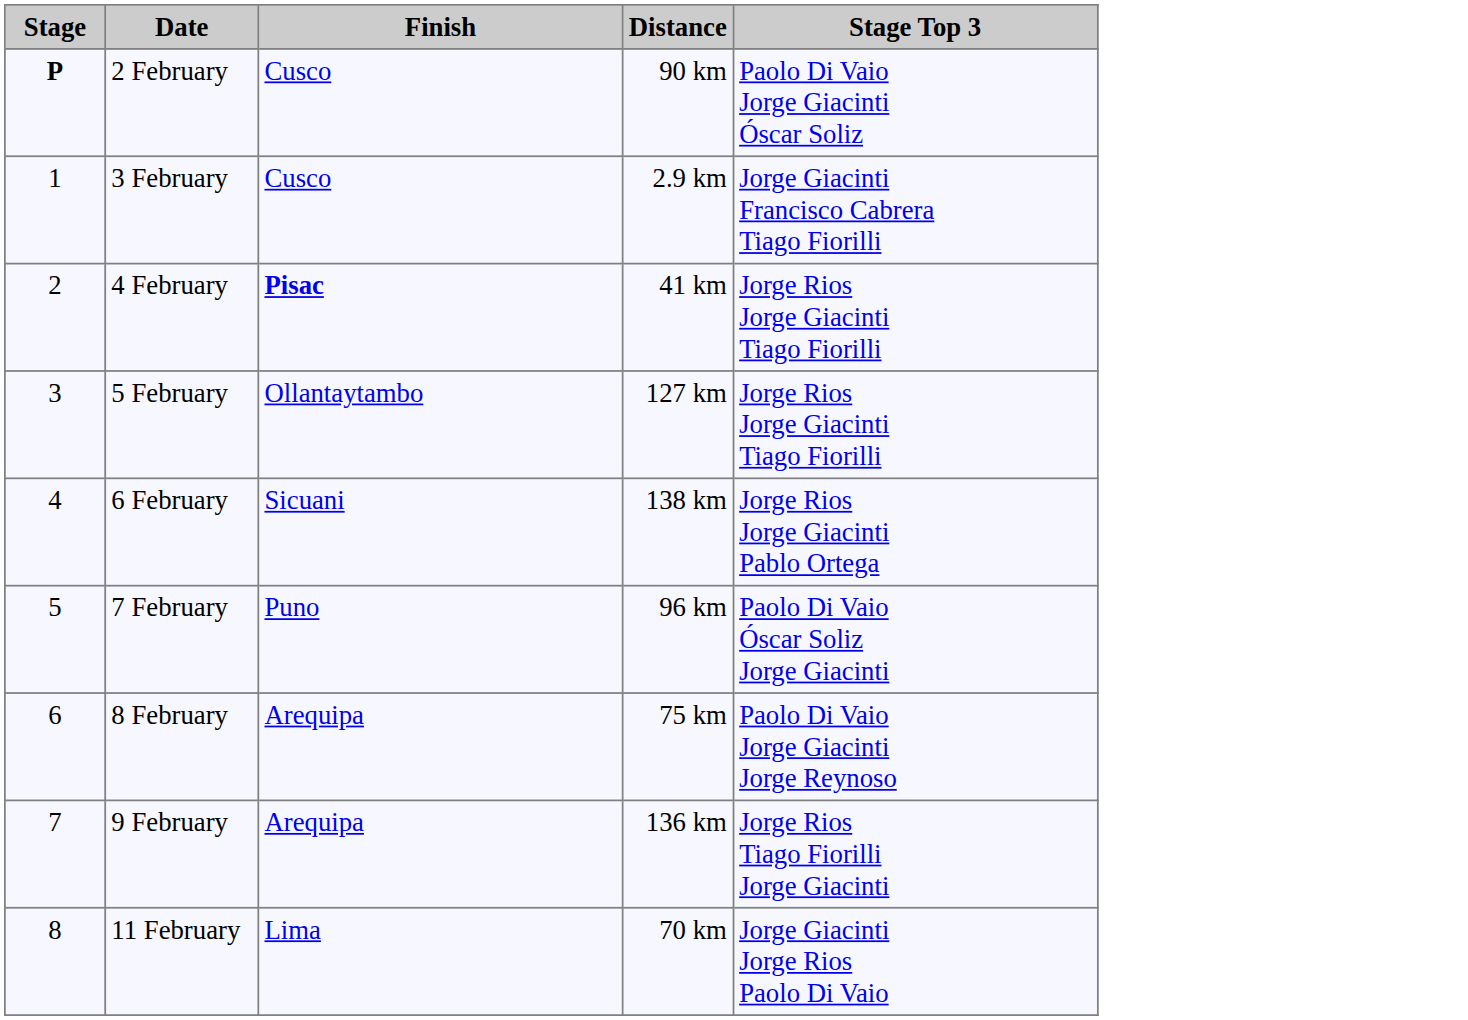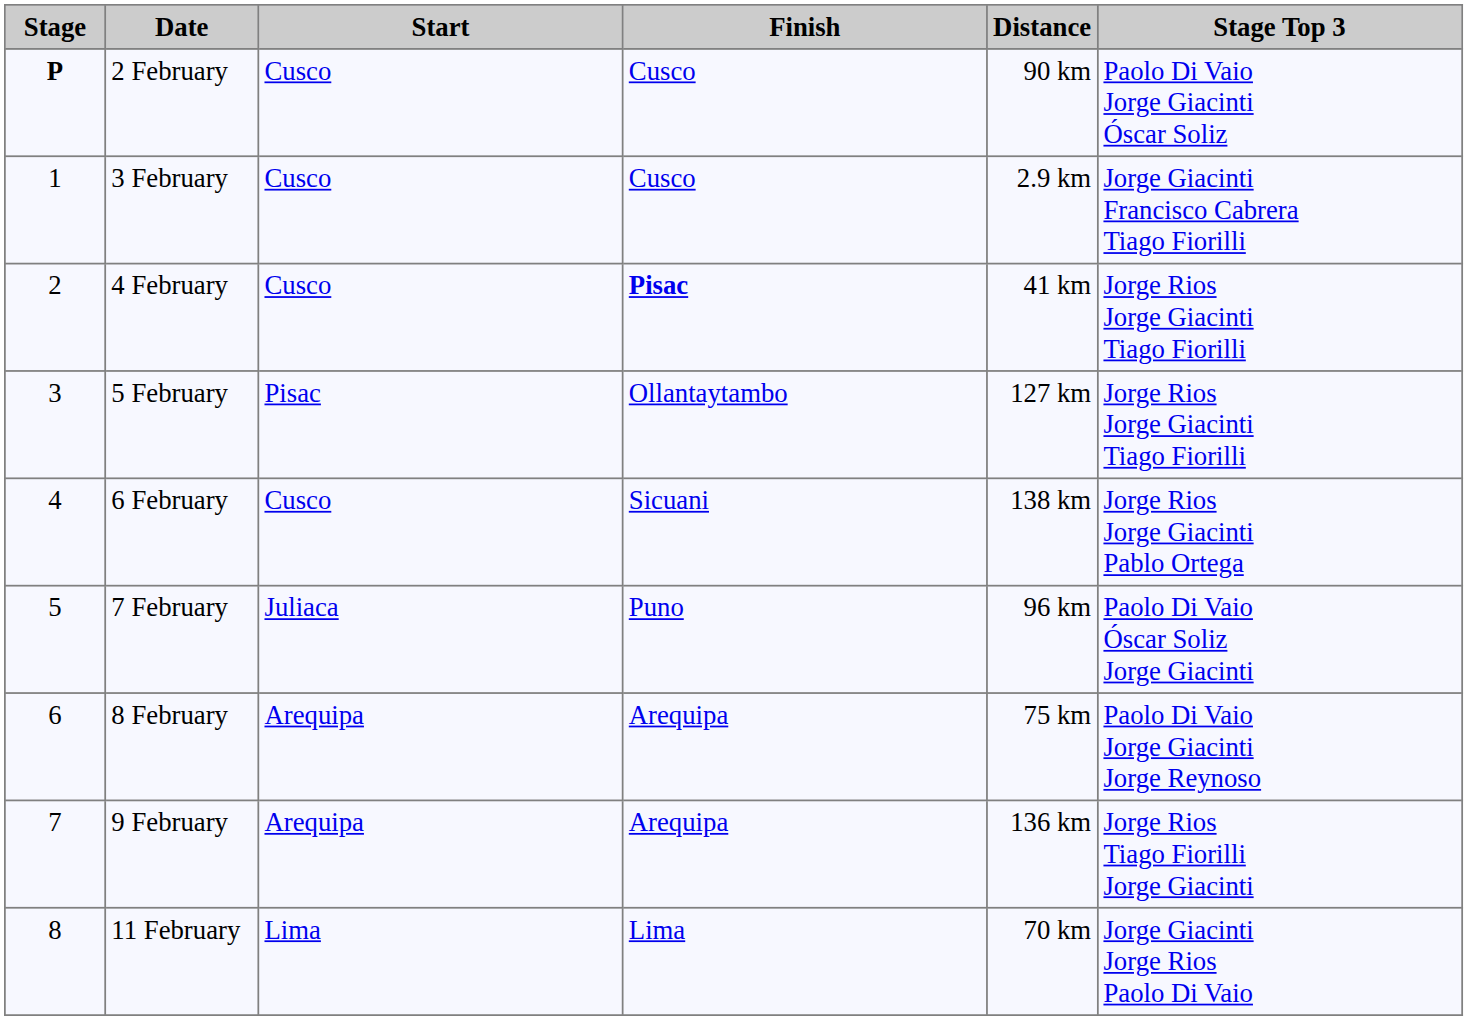+ column: Start | Cusco | Cusco | Cusco | Pisac | Cusco | Juliaca | Arequipa | Arequipa | Lima
